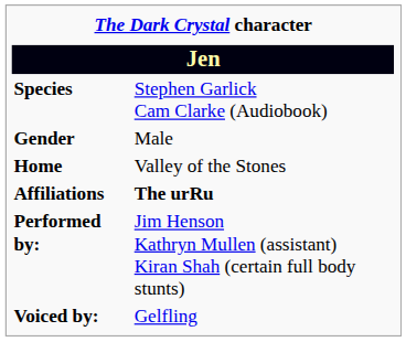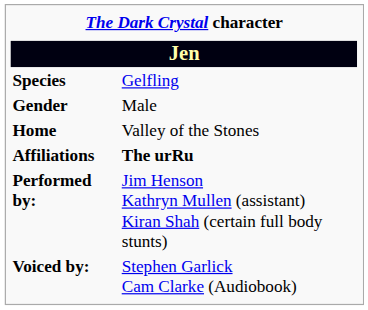Species | column 2: Stephen Garlick Cam Clarke (Audiobook) -> Gelfling
Voiced by: | column 2: Gelfling -> Stephen Garlick Cam Clarke (Audiobook)
